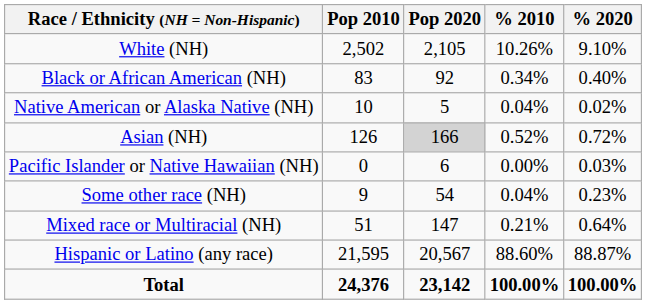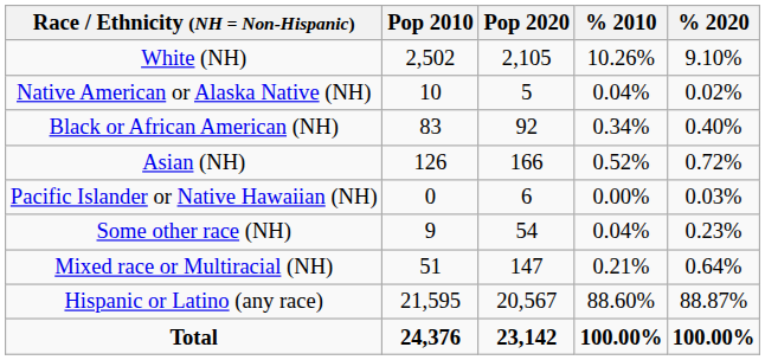rows swapped: Black or African American (NH) <-> Native American or Alaska Native (NH)
Asian (NH) | Pop 2020: lightgrey background -> no background
